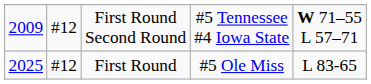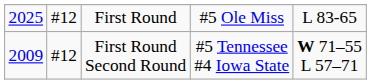rows swapped: First Round Second Round <-> First Round
